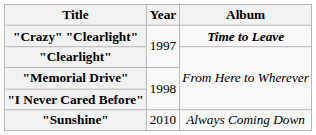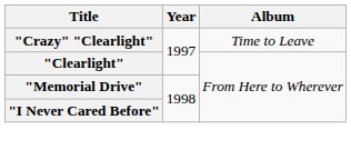"Crazy" "Clearlight" | Album: bold -> normal
- row: "Sunshine" | 2010 | Always Coming Down
